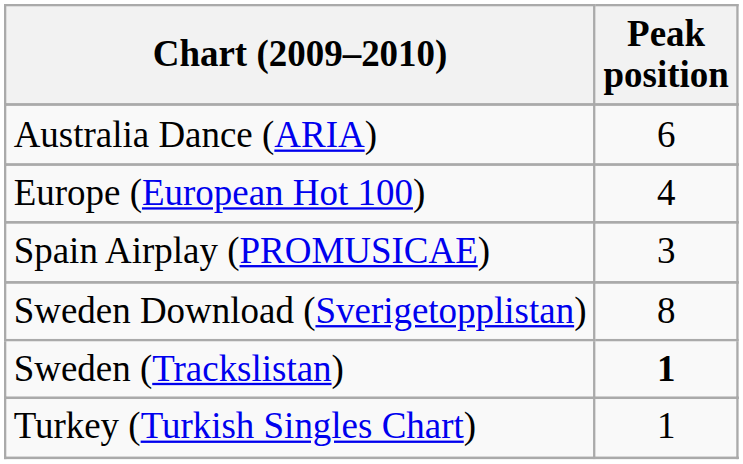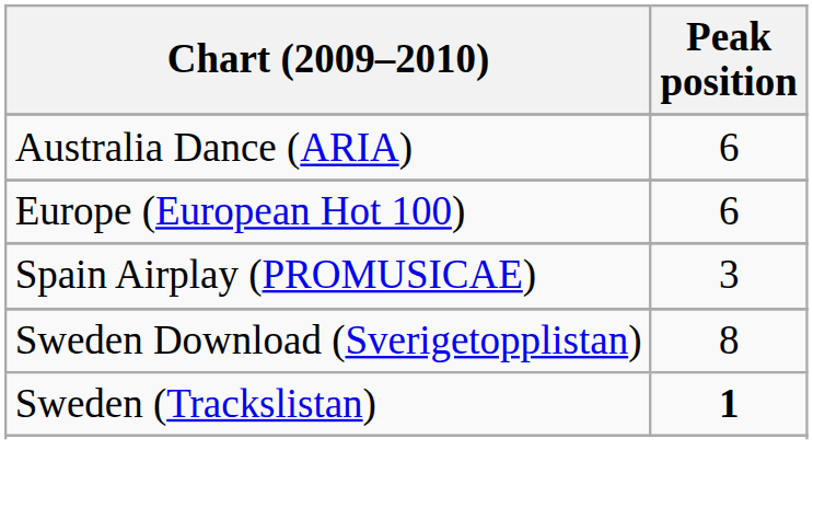Europe (European Hot 100) | Peak position: 4 -> 6
- row: Turkey (Turkish Singles Chart) | 1
